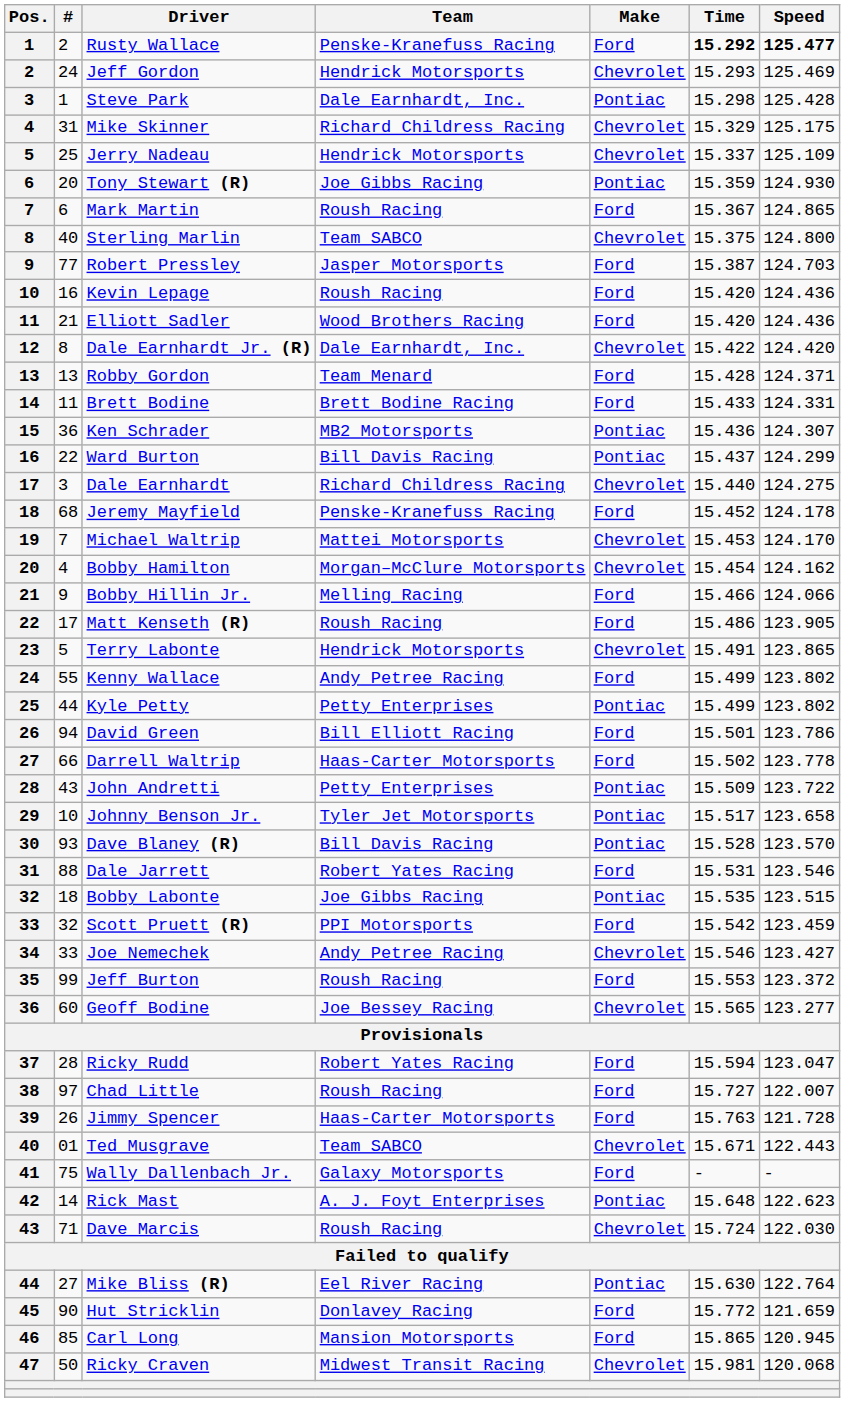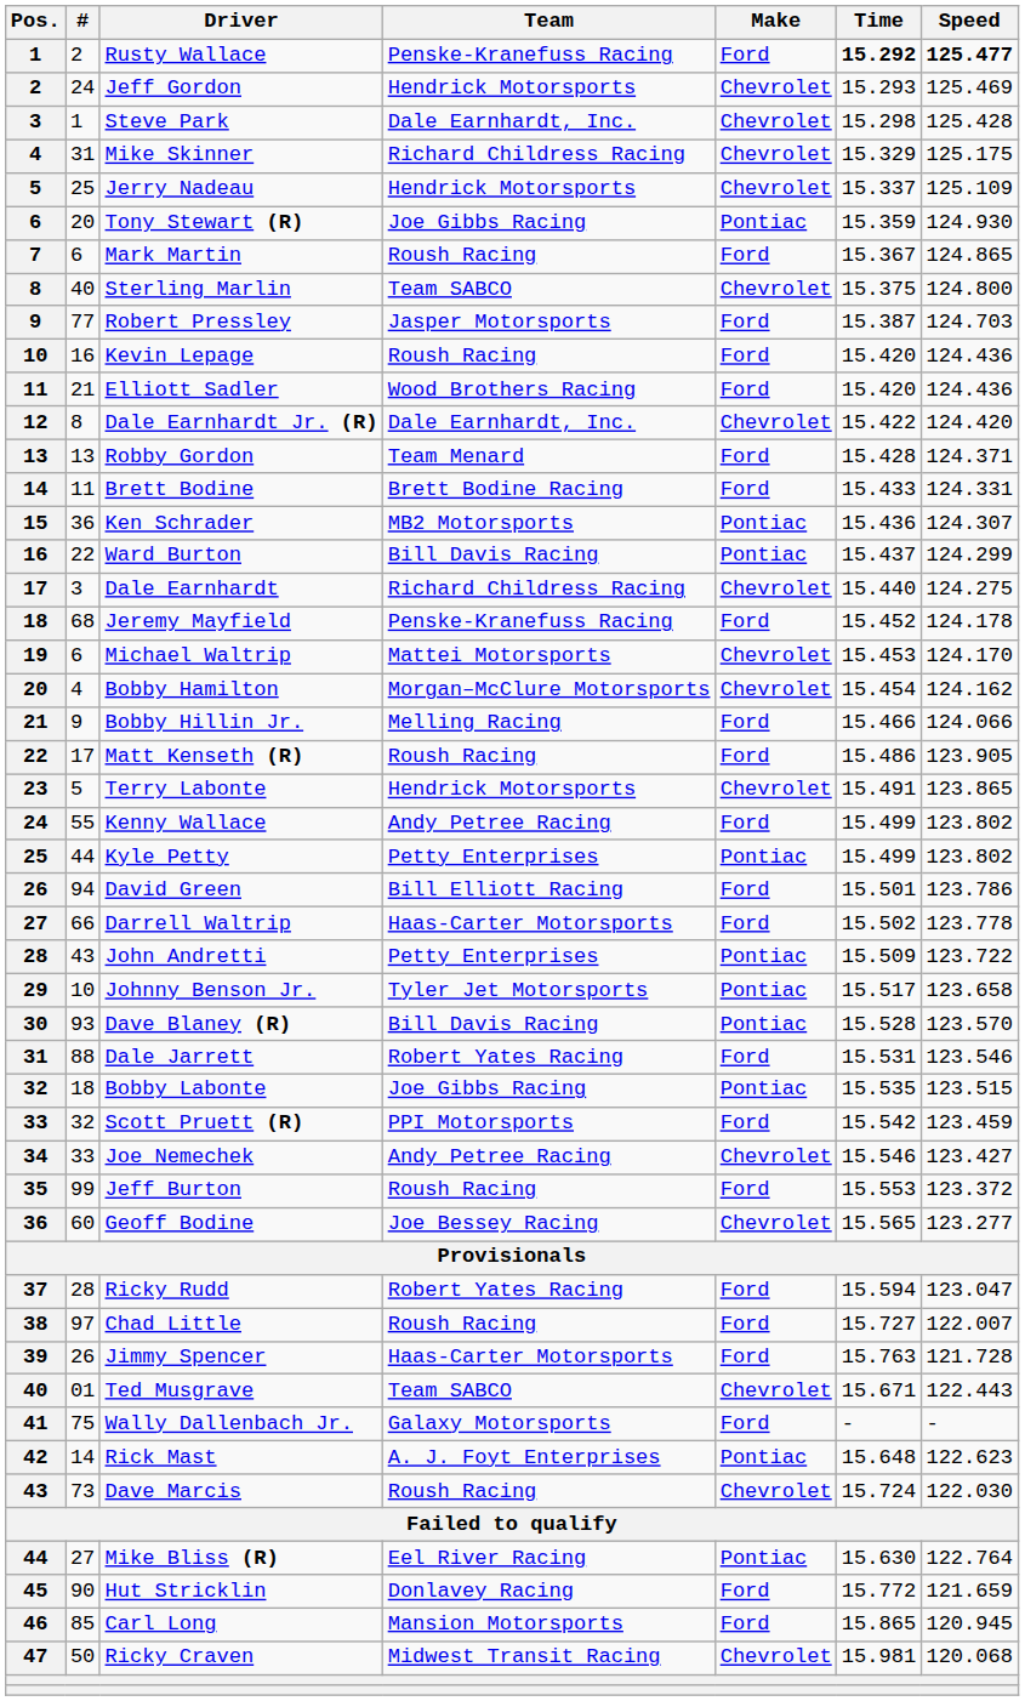Steve Park | Make: Pontiac -> Chevrolet
Michael Waltrip | #: 7 -> 6
Dave Marcis | #: 71 -> 73
